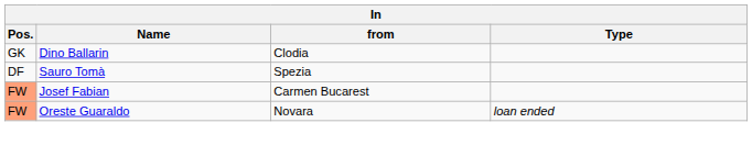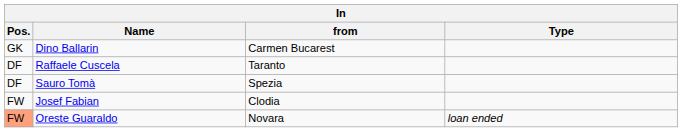Dino Ballarin | from: Clodia -> Carmen Bucarest
+ row: DF | Raffaele Cuscela | Taranto
Josef Fabian | Pos.: lightsalmon background -> no background
Josef Fabian | from: Carmen Bucarest -> Clodia
